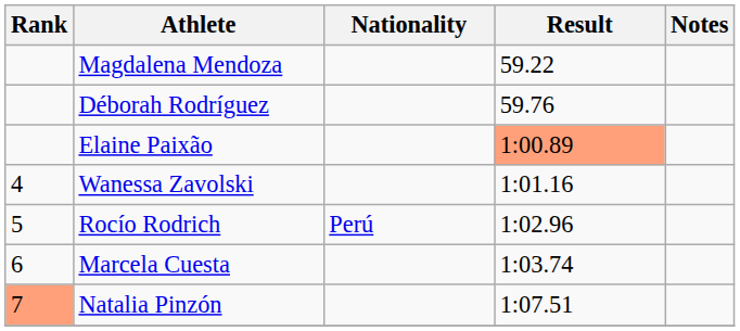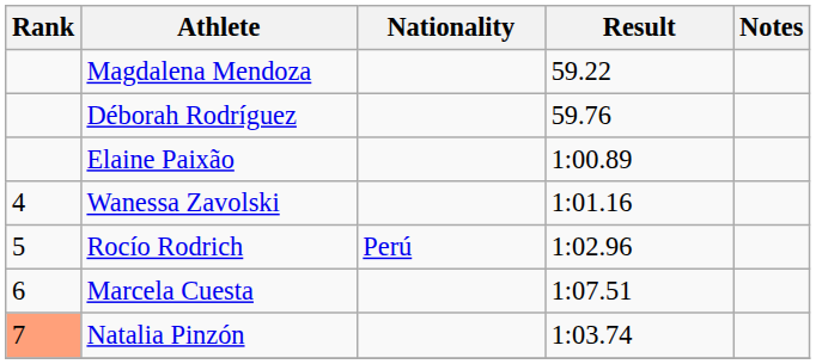Elaine Paixão | Result: lightsalmon background -> no background
Marcela Cuesta | Result: 1:03.74 -> 1:07.51
Natalia Pinzón | Result: 1:07.51 -> 1:03.74
